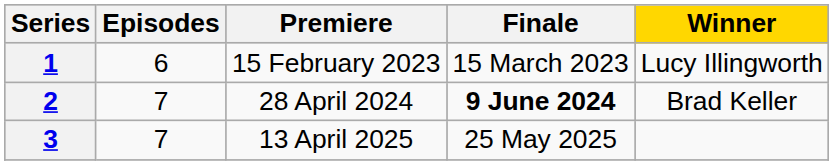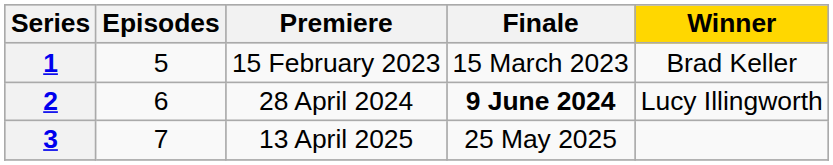1 | Episodes: 6 -> 5
1 | Winner: Lucy Illingworth -> Brad Keller
2 | Episodes: 7 -> 6
2 | Winner: Brad Keller -> Lucy Illingworth
